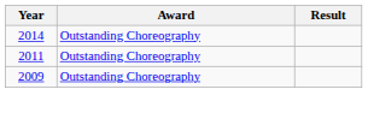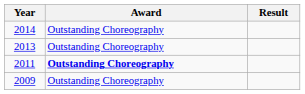+ row: 2013 | Outstanding Choreography
2011 | Award: normal -> bold
